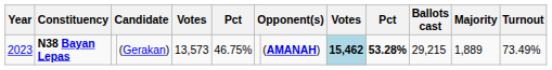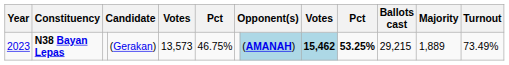N38 Bayan Lepas | column 8: no background -> lightblue background
N38 Bayan Lepas | column 10: 53.28% -> 53.25%
